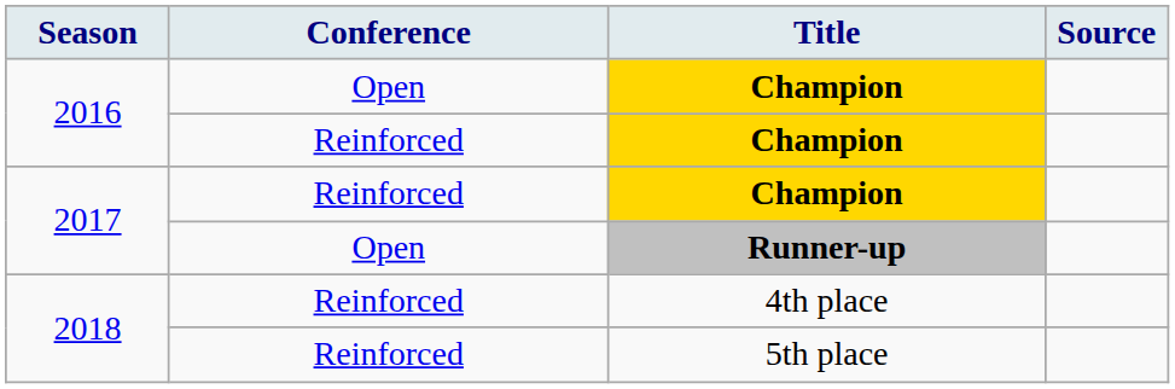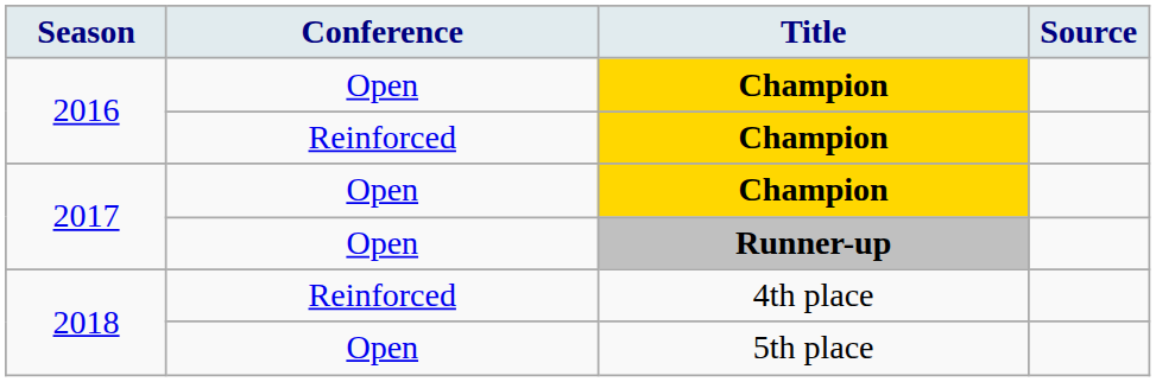2017 / Champion | Conference: Reinforced -> Open
5th place | Conference: Reinforced -> Open
